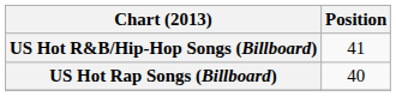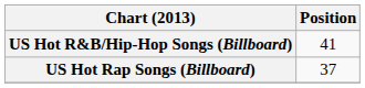US Hot Rap Songs (Billboard) | Position: 40 -> 37
